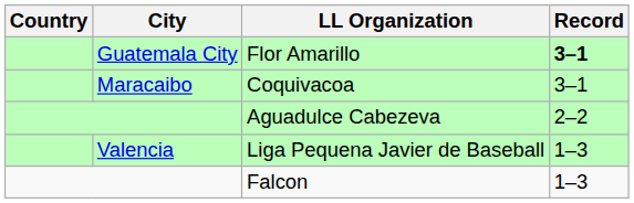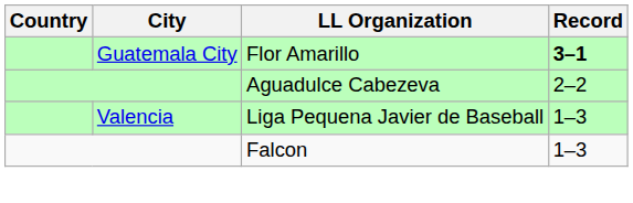- row: Maracaibo | Coquivacoa | 3–1
